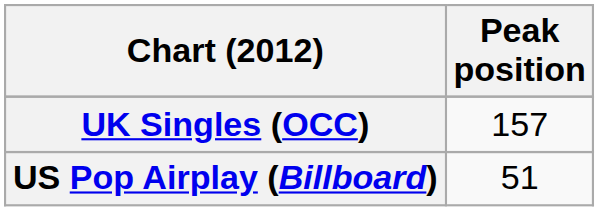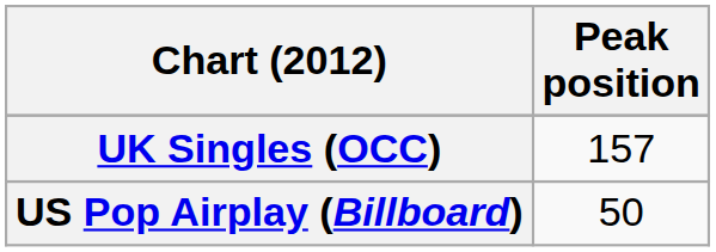US Pop Airplay (Billboard) | Peak position: 51 -> 50
